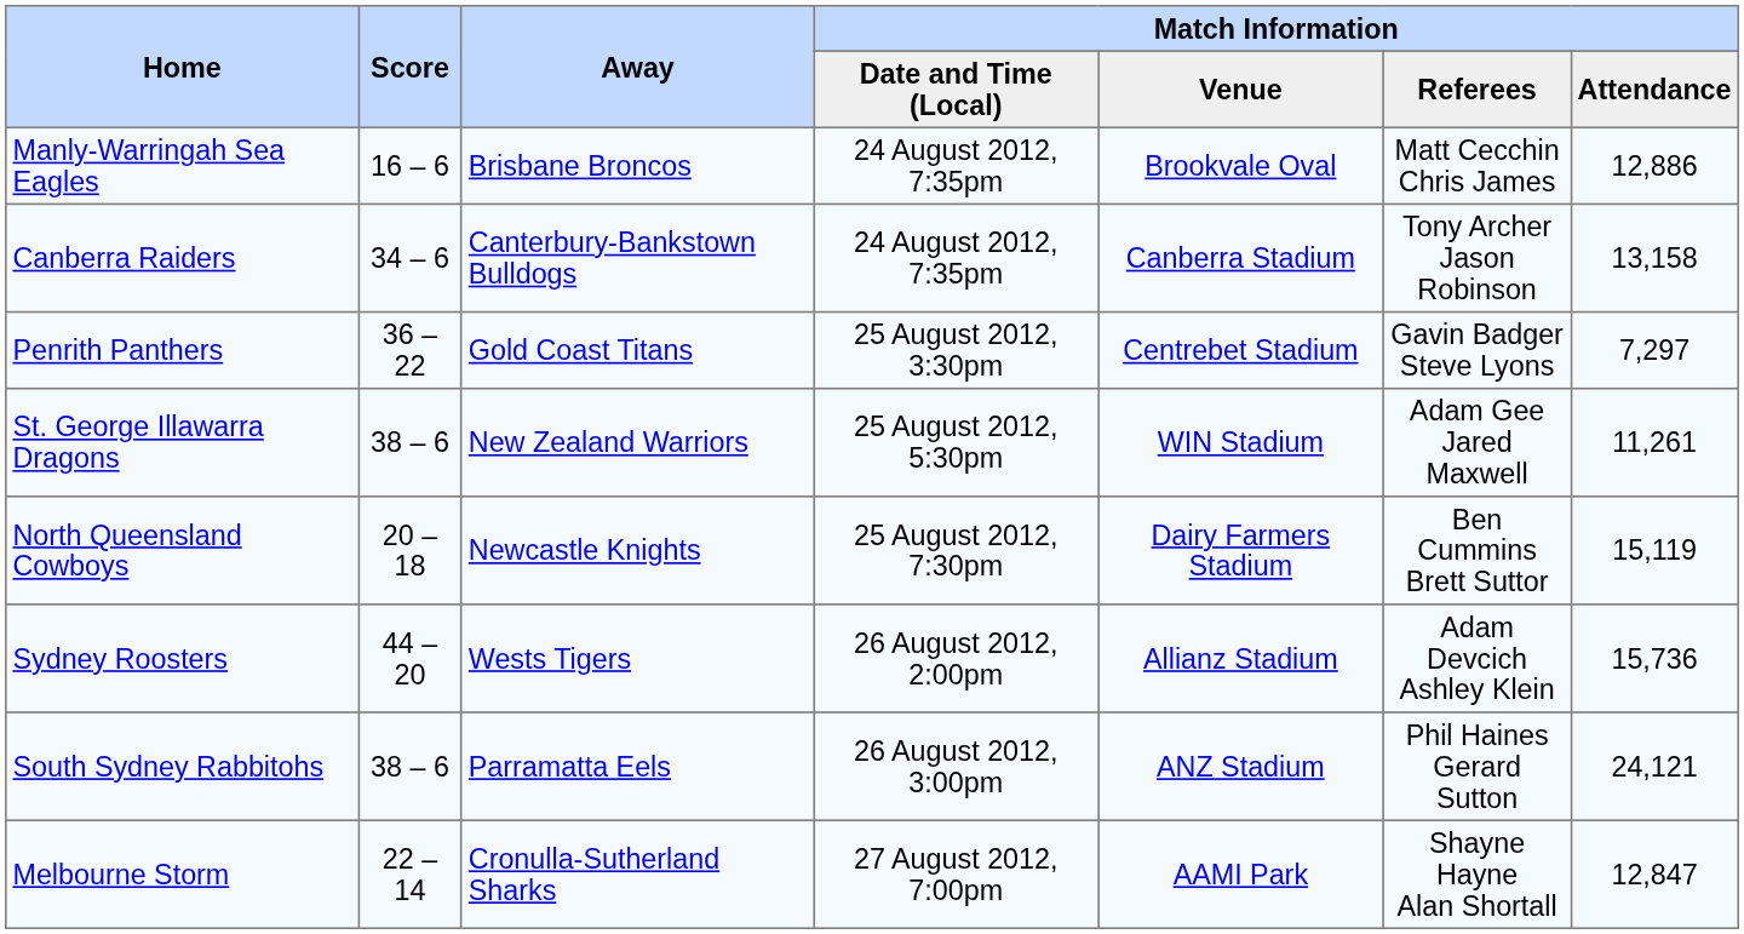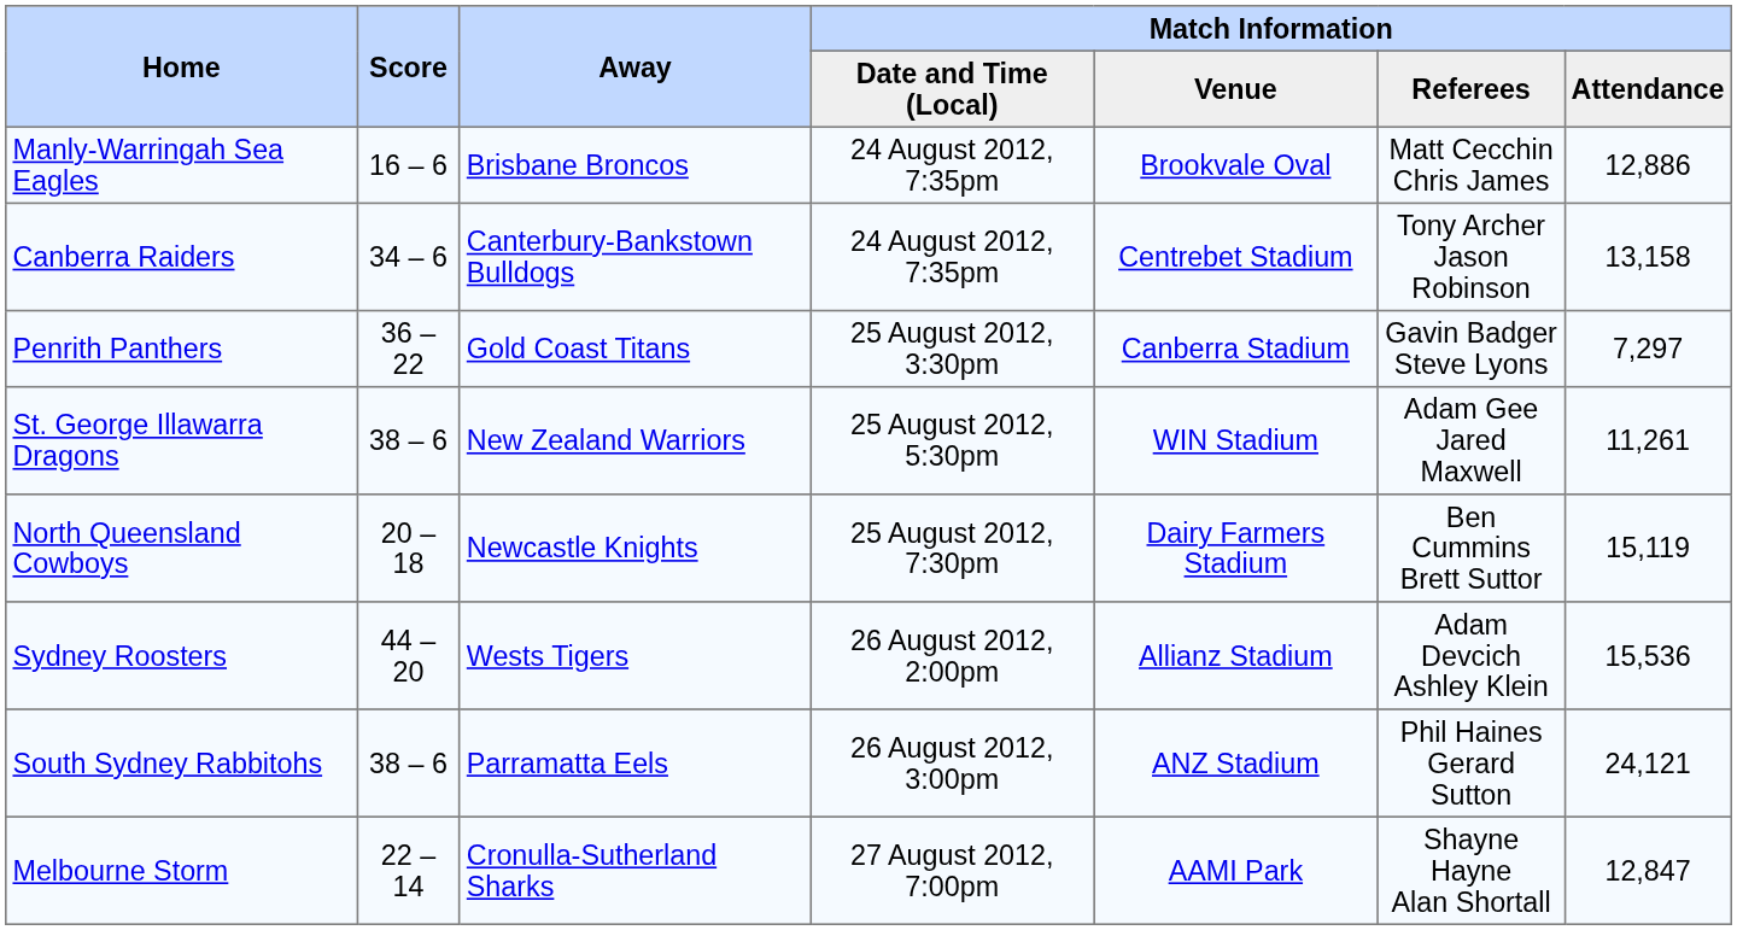Canberra Raiders | Match Information / Venue: Canberra Stadium -> Centrebet Stadium
Penrith Panthers | Match Information / Venue: Centrebet Stadium -> Canberra Stadium
Sydney Roosters | Match Information / Attendance: 15,736 -> 15,536
